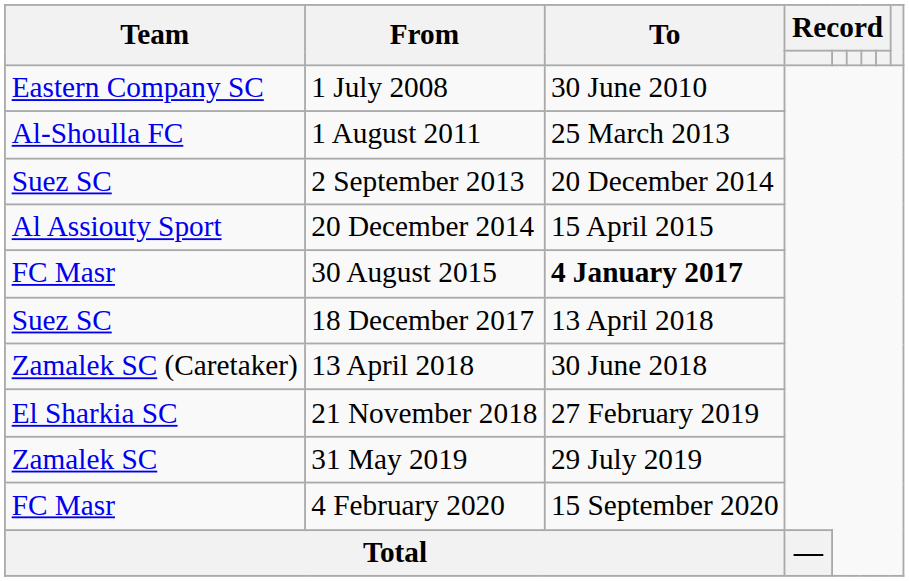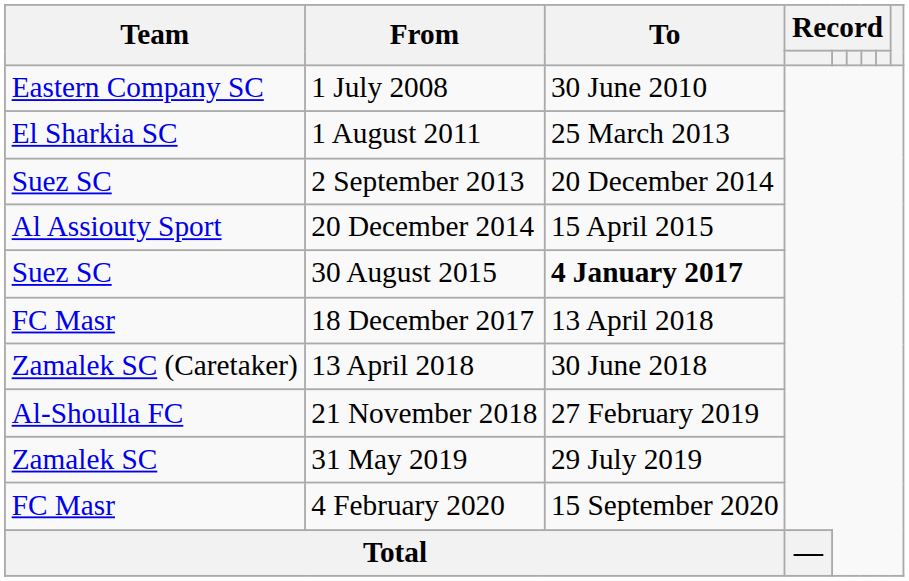1 August 2011 | Team: Al-Shoulla FC -> El Sharkia SC
30 August 2015 | Team: FC Masr -> Suez SC
18 December 2017 | Team: Suez SC -> FC Masr
21 November 2018 | Team: El Sharkia SC -> Al-Shoulla FC
